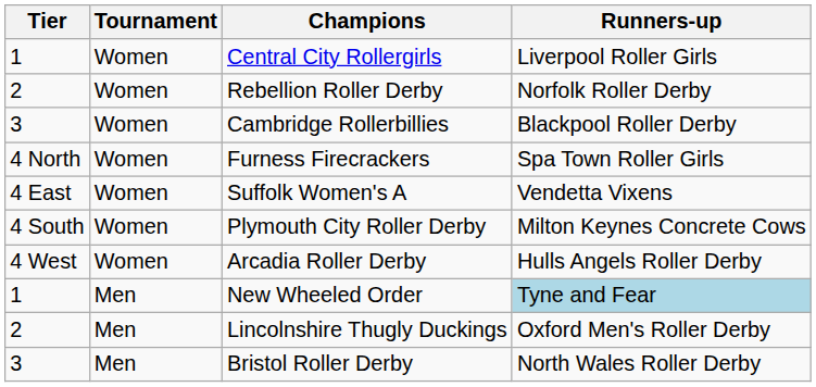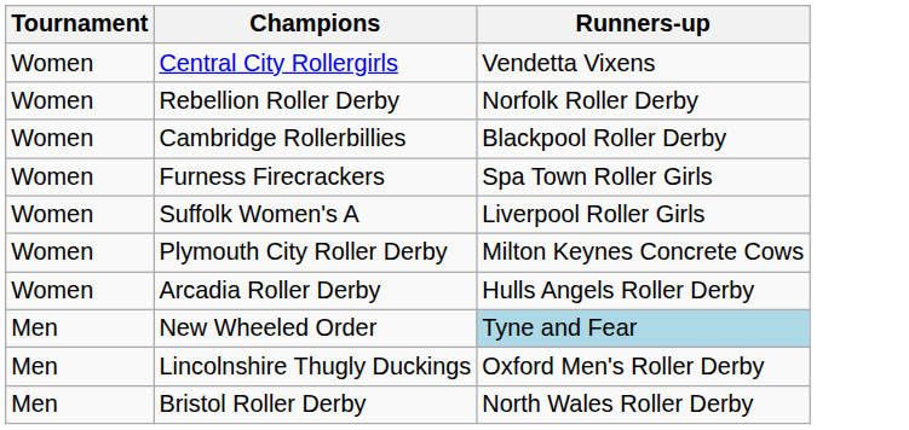- column: Tier | 1 | 2 | 3 | 4 North | 4 East | 4 South | 4 West | 1 | 2 | 3
Central City Rollergirls | Runners-up: Liverpool Roller Girls -> Vendetta Vixens
Suffolk Women's A | Runners-up: Vendetta Vixens -> Liverpool Roller Girls
